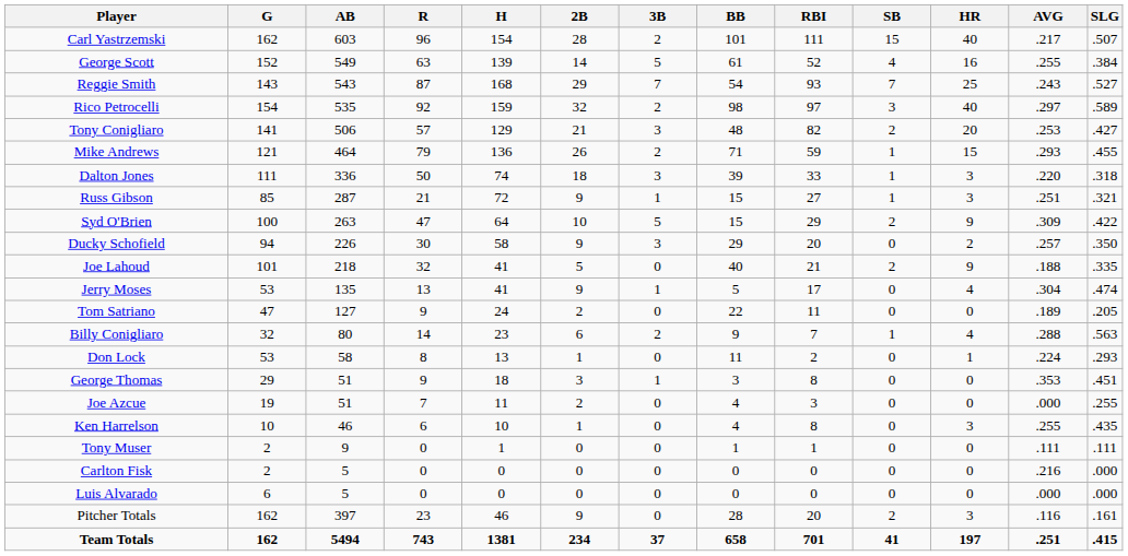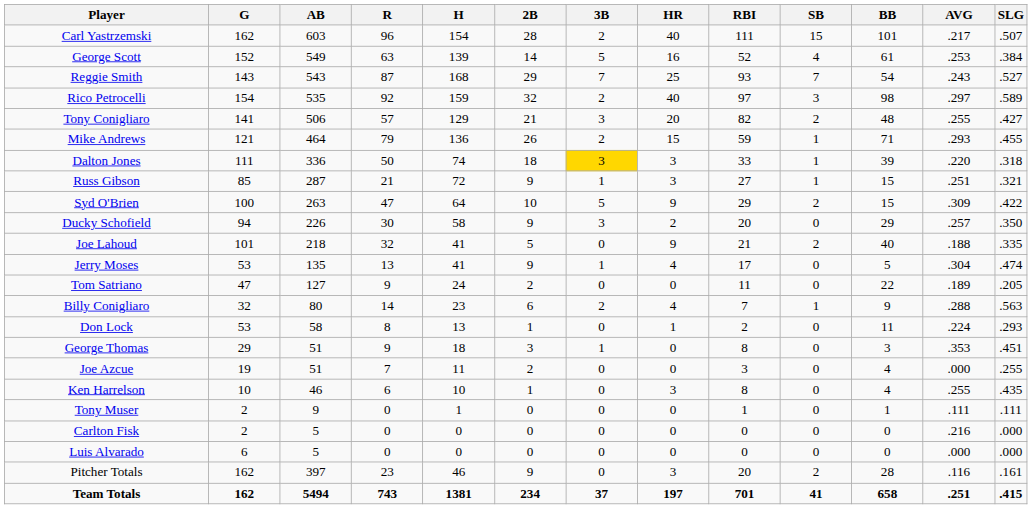columns swapped: HR <-> BB
George Scott | AVG: .255 -> .253
Tony Conigliaro | AVG: .253 -> .255
Dalton Jones | 3B: no background -> gold background
